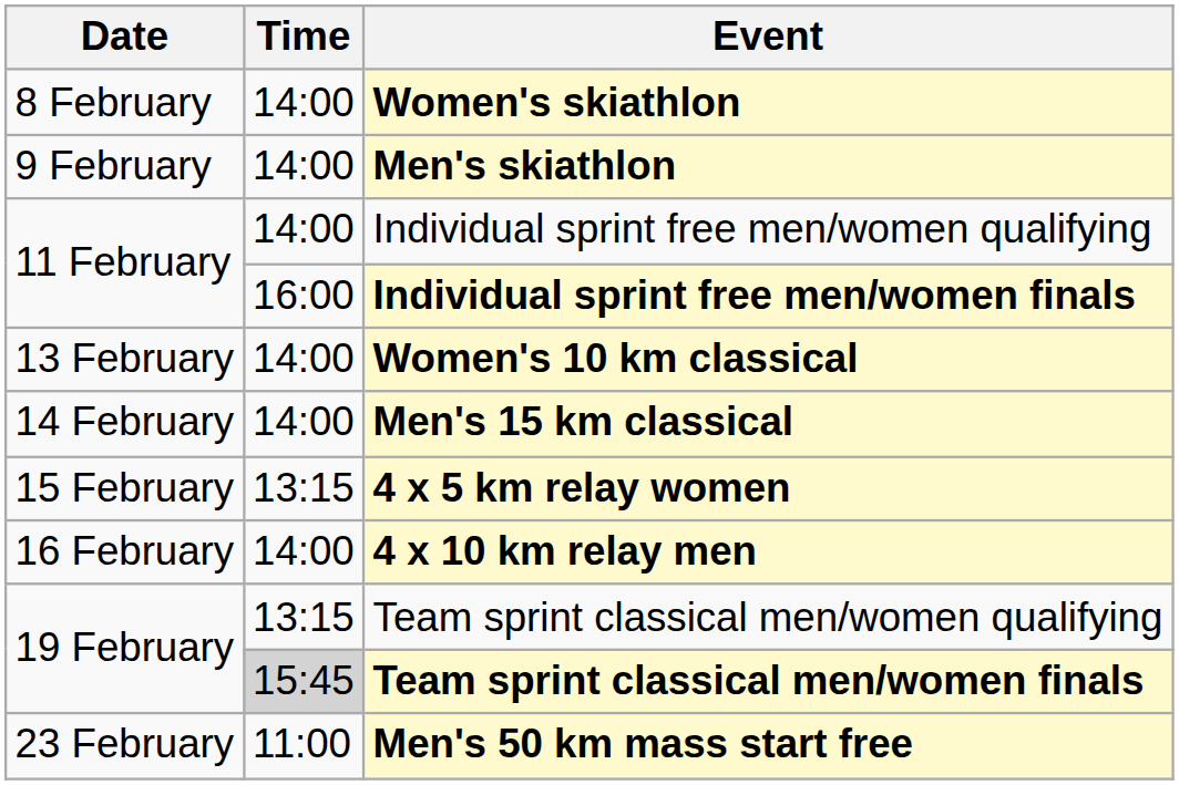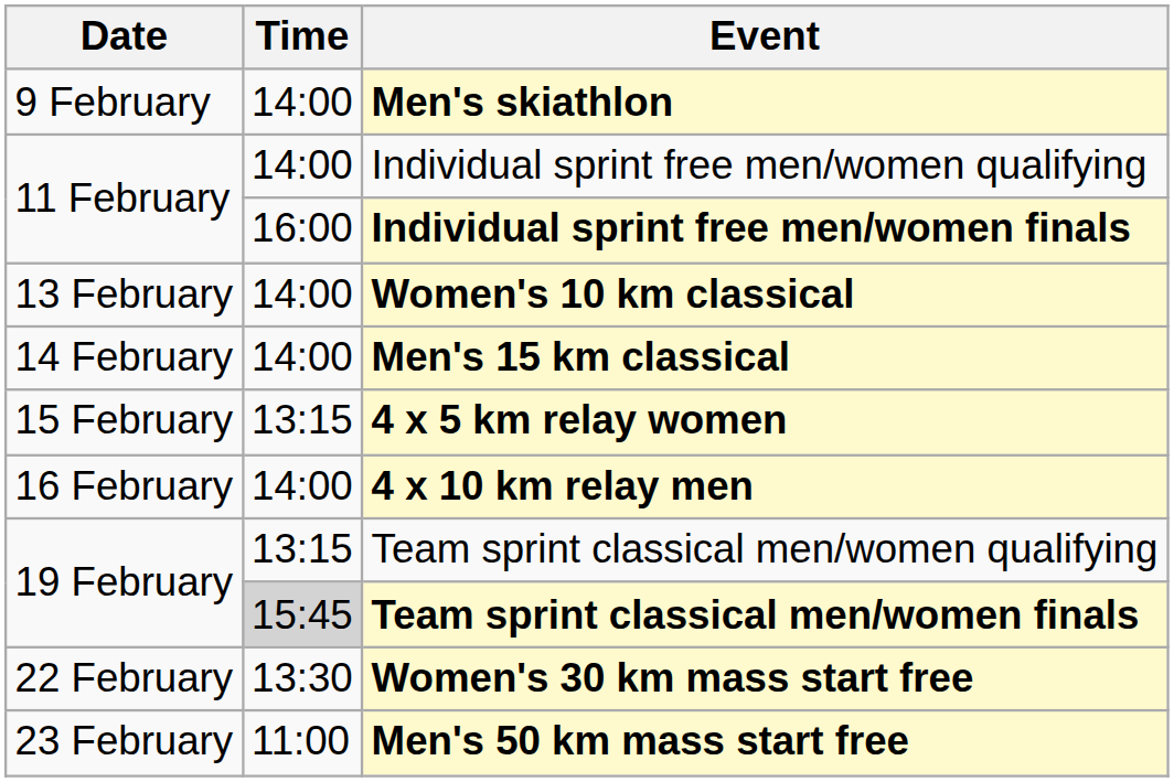- row: 8 February | 14:00 | Women's skiathlon
+ row: 22 February | 13:30 | Women's 30 km mass start free
